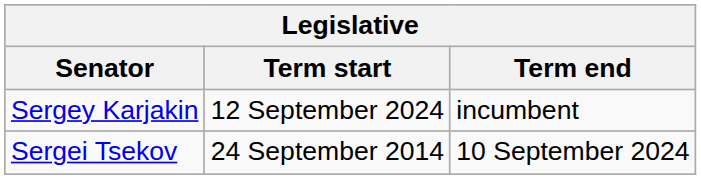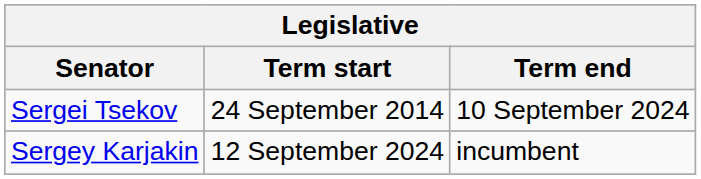rows swapped: Sergei Tsekov <-> Sergey Karjakin
